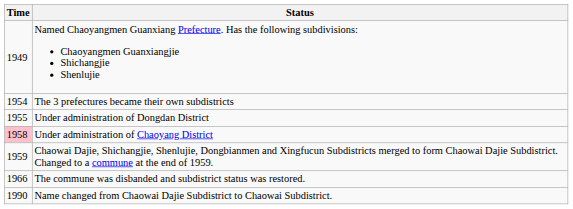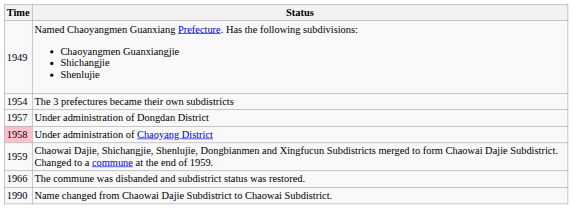Under administration of Dongdan District | Time: 1955 -> 1957
